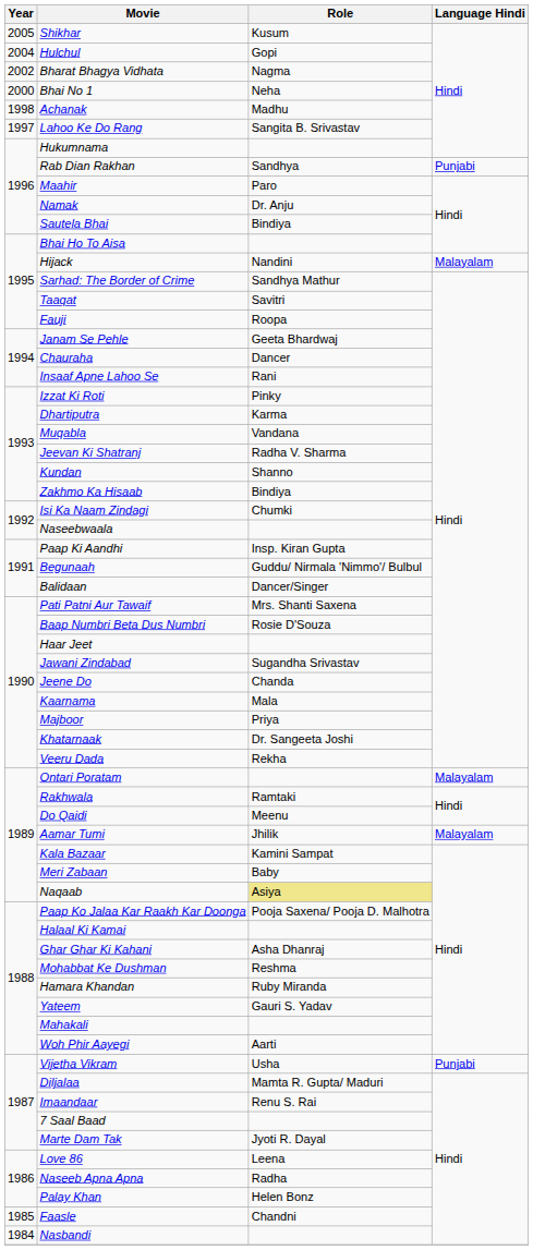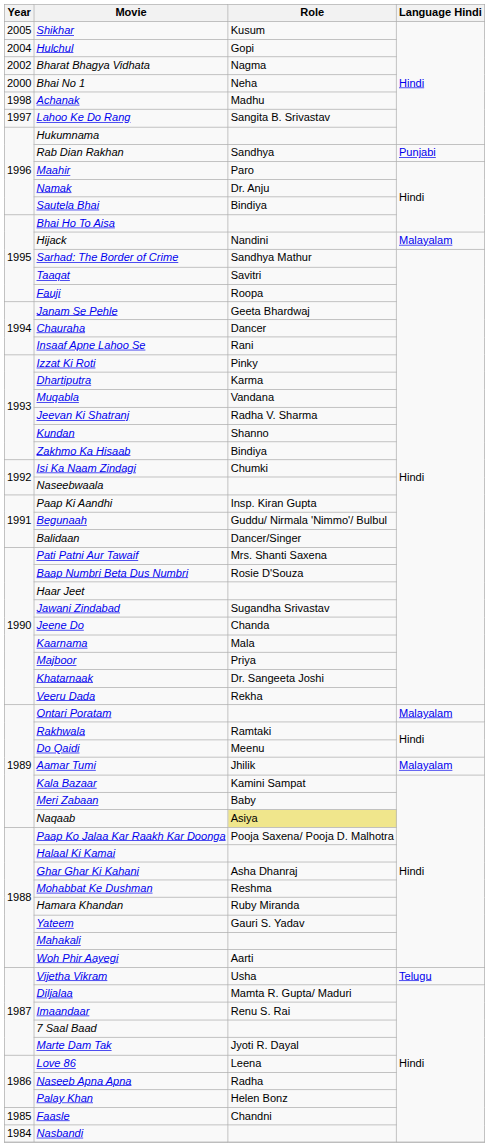Vijetha Vikram | Language Hindi: Punjabi -> Telugu
